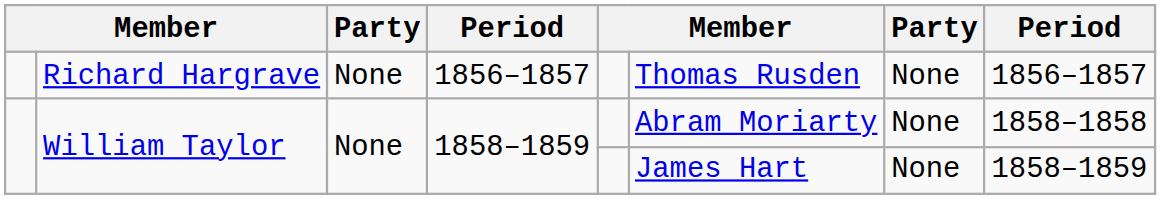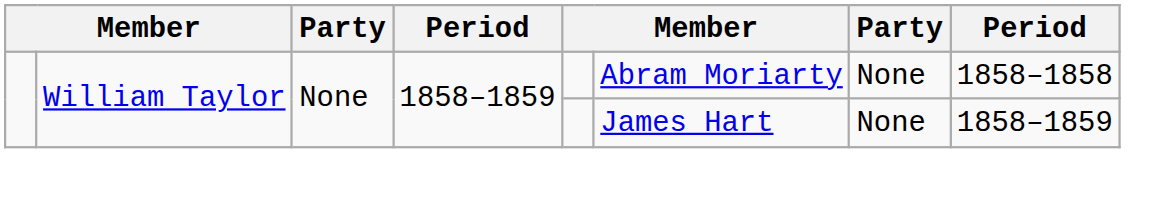- row: Richard Hargrave | None | 1856–1857 | Thomas Rusden | None | 1856–1857
